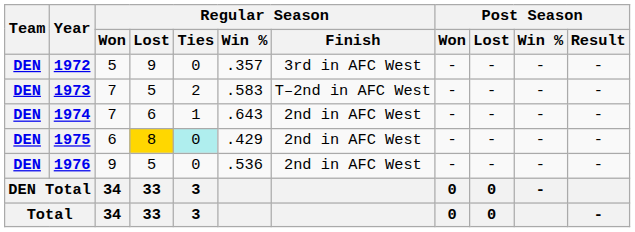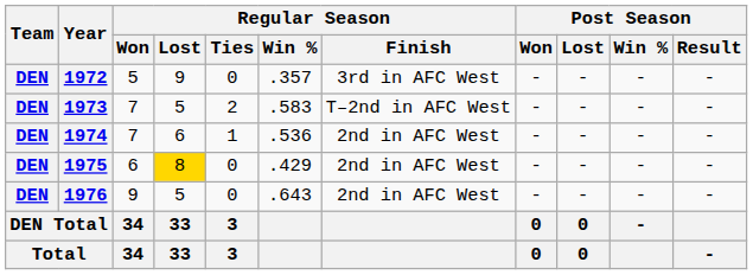1974 | Regular Season / Win %: .643 -> .536
1975 | Regular Season / Ties: paleturquoise background -> no background
1976 | Regular Season / Win %: .536 -> .643
